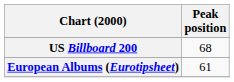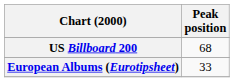European Albums (Eurotipsheet) | Peak position: 61 -> 33
